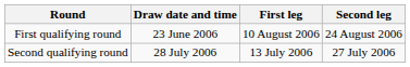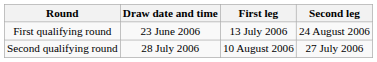First qualifying round | First leg: 10 August 2006 -> 13 July 2006
Second qualifying round | First leg: 13 July 2006 -> 10 August 2006
